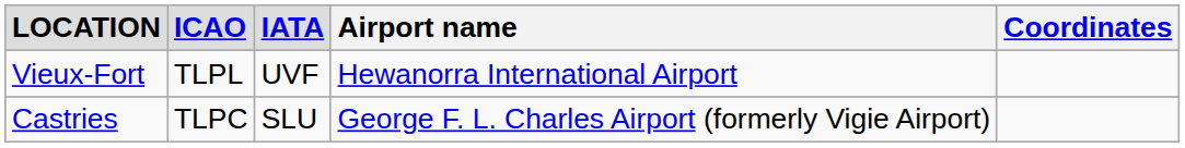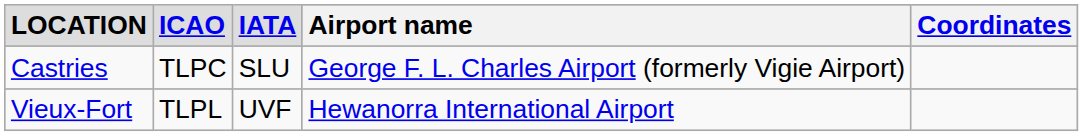rows swapped: Castries <-> Vieux-Fort
